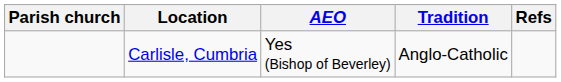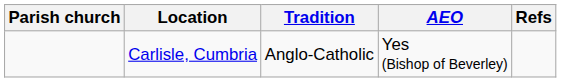columns swapped: Tradition <-> AEO
